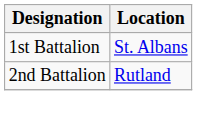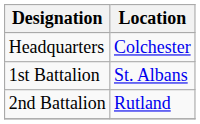+ row: Headquarters | Colchester
